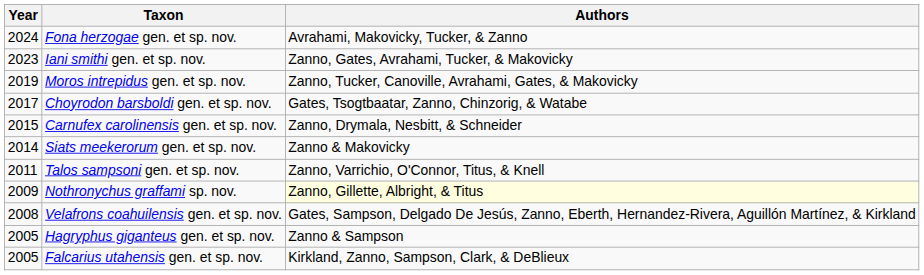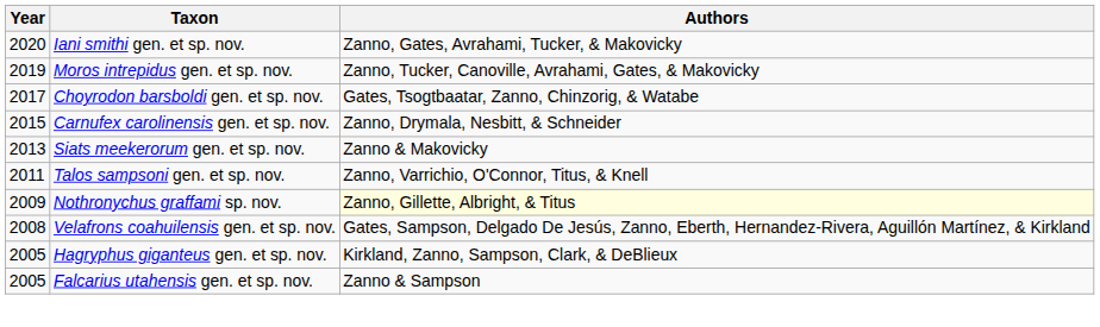- row: 2024 | Fona herzogae gen. et sp. nov. | Avrahami, Makovicky, Tucker, & Zanno
Iani smithi gen. et sp. nov. | Year: 2023 -> 2020
Siats meekerorum gen. et sp. nov. | Year: 2014 -> 2013
Hagryphus giganteus gen. et sp. nov. | Authors: Zanno & Sampson -> Kirkland, Zanno, Sampson, Clark, & DeBlieux
Falcarius utahensis gen. et sp. nov. | Authors: Kirkland, Zanno, Sampson, Clark, & DeBlieux -> Zanno & Sampson
